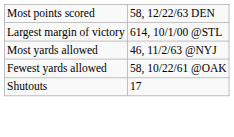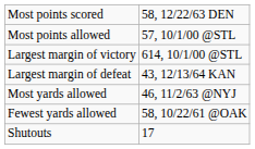+ row: Most points allowed | 57, 10/1/00 @STL
+ row: Largest margin of defeat | 43, 12/13/64 KAN
